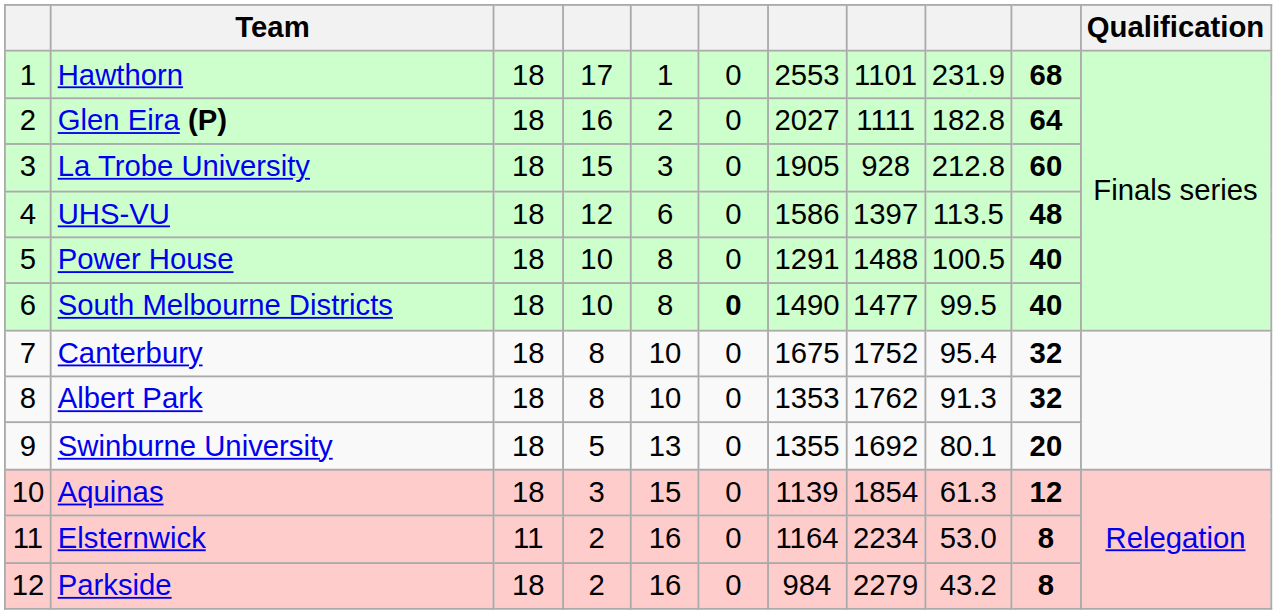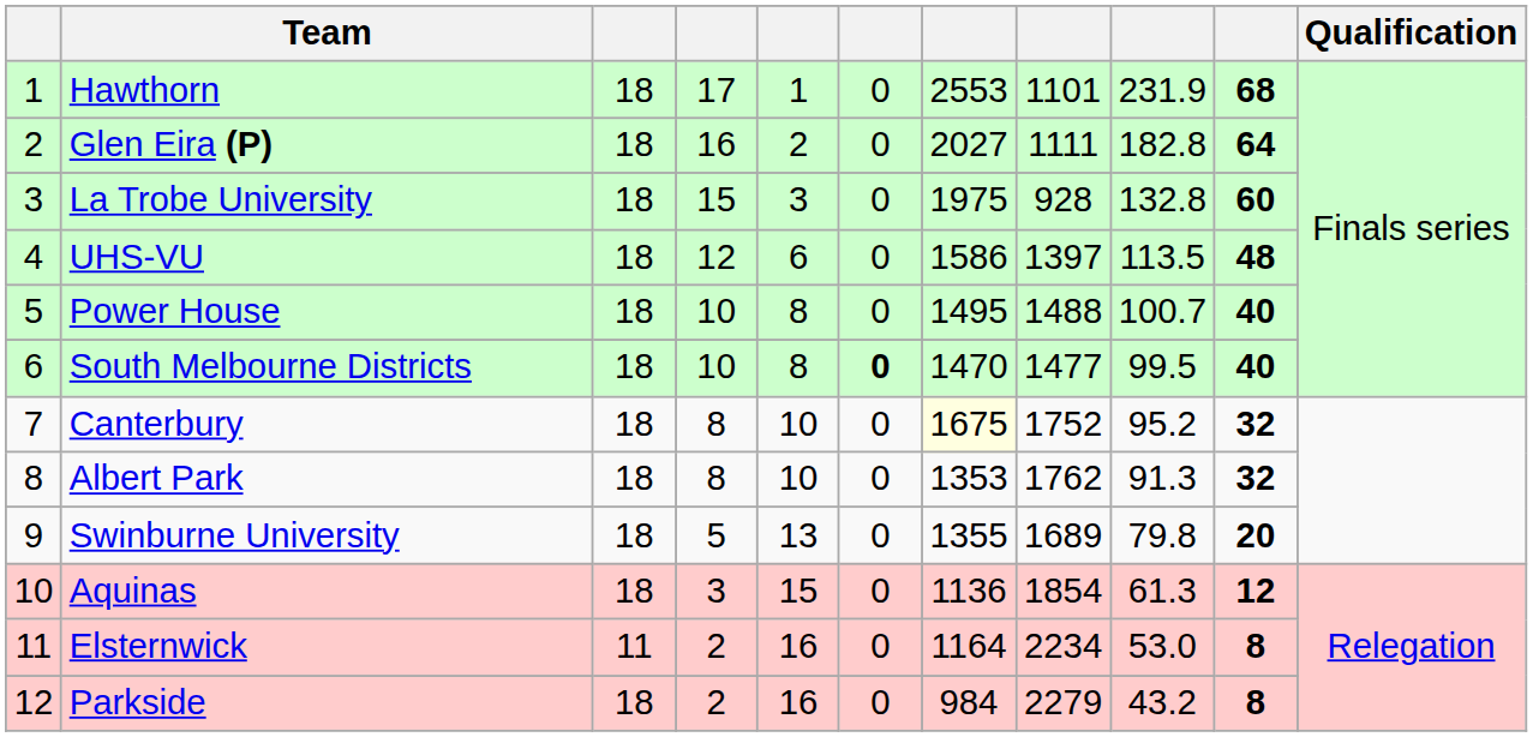La Trobe University | column 7: 1905 -> 1975
La Trobe University | column 9: 212.8 -> 132.8
Power House | column 7: 1291 -> 1495
Power House | column 9: 100.5 -> 100.7
South Melbourne Districts | column 7: 1490 -> 1470
Canterbury | column 7: no background -> lightyellow background
Canterbury | column 9: 95.4 -> 95.2
Swinburne University | column 8: 1692 -> 1689
Swinburne University | column 9: 80.1 -> 79.8
Aquinas | column 7: 1139 -> 1136
